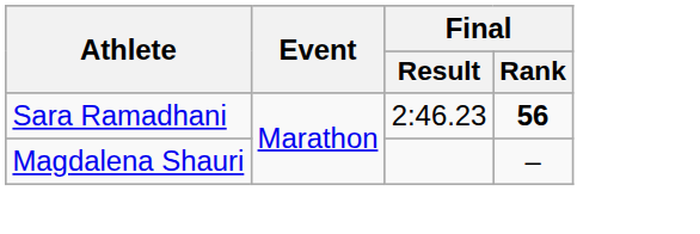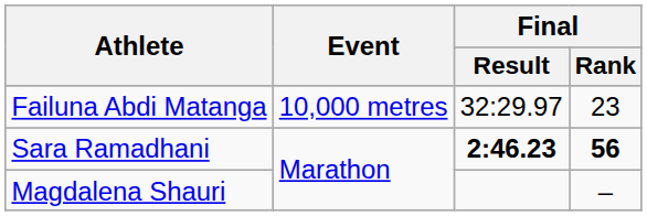+ row: Failuna Abdi Matanga | 10,000 metres | 32:29.97 | 23
Sara Ramadhani | Final / Result: normal -> bold
